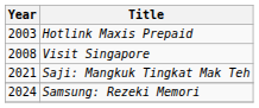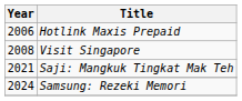Hotlink Maxis Prepaid | Year: 2003 -> 2006
